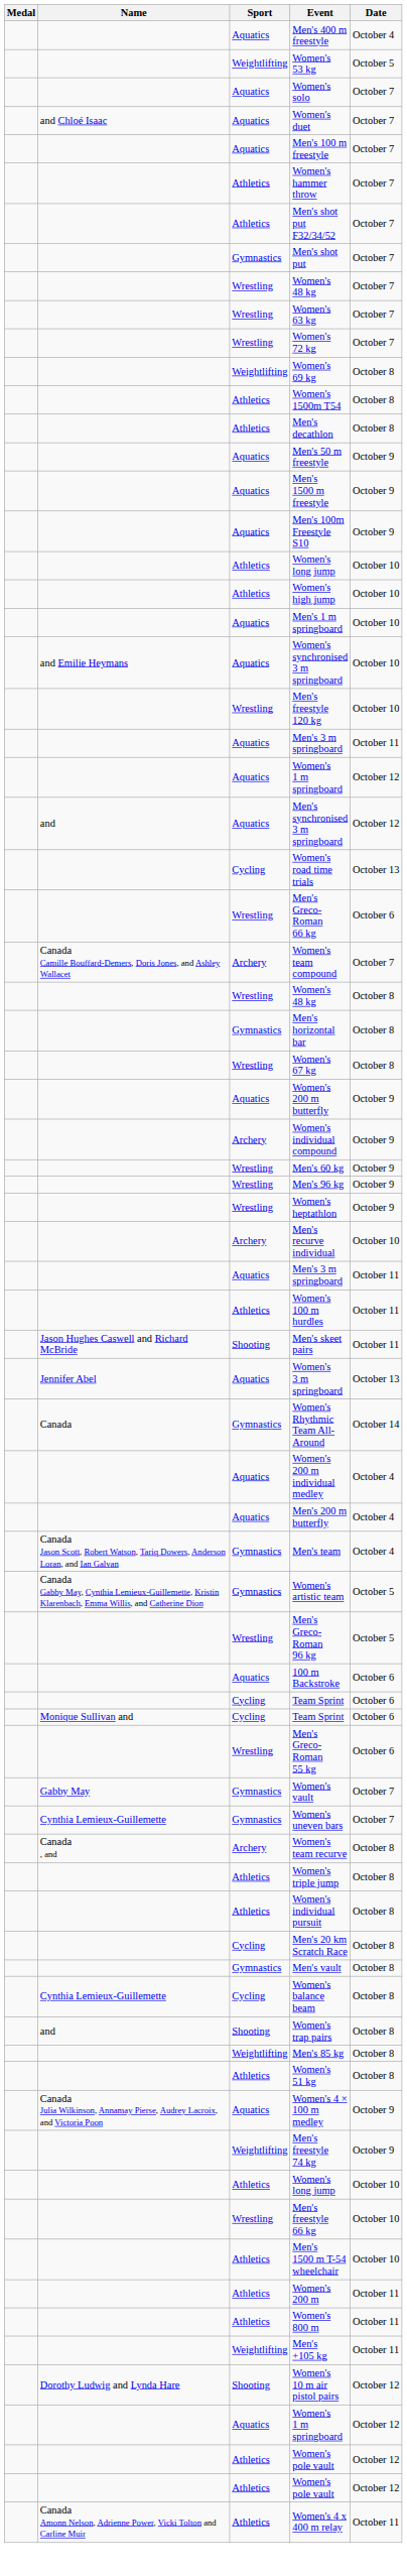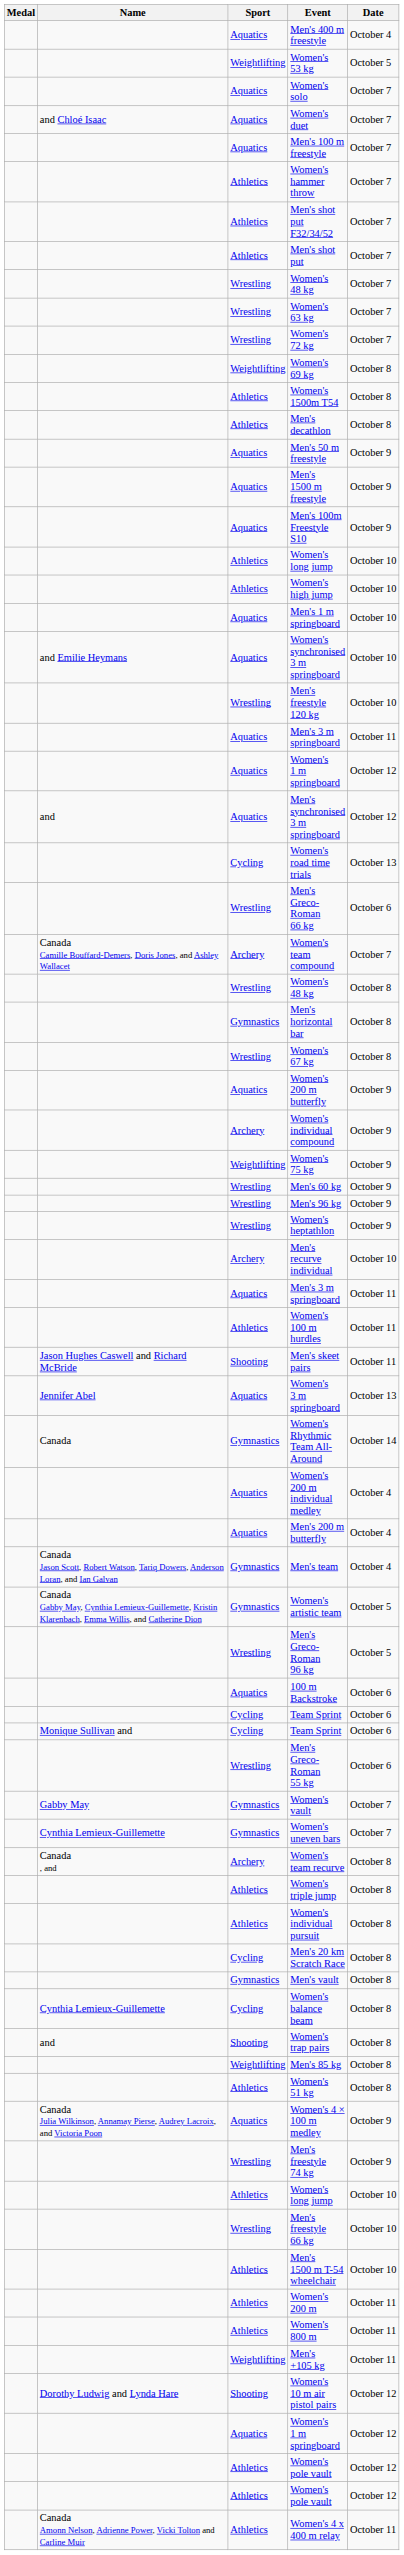Men's shot put | Sport: Gymnastics -> Athletics
+ row: Weightlifting | Women's 75 kg | October 9
Men's freestyle 74 kg | Sport: Weightlifting -> Wrestling
